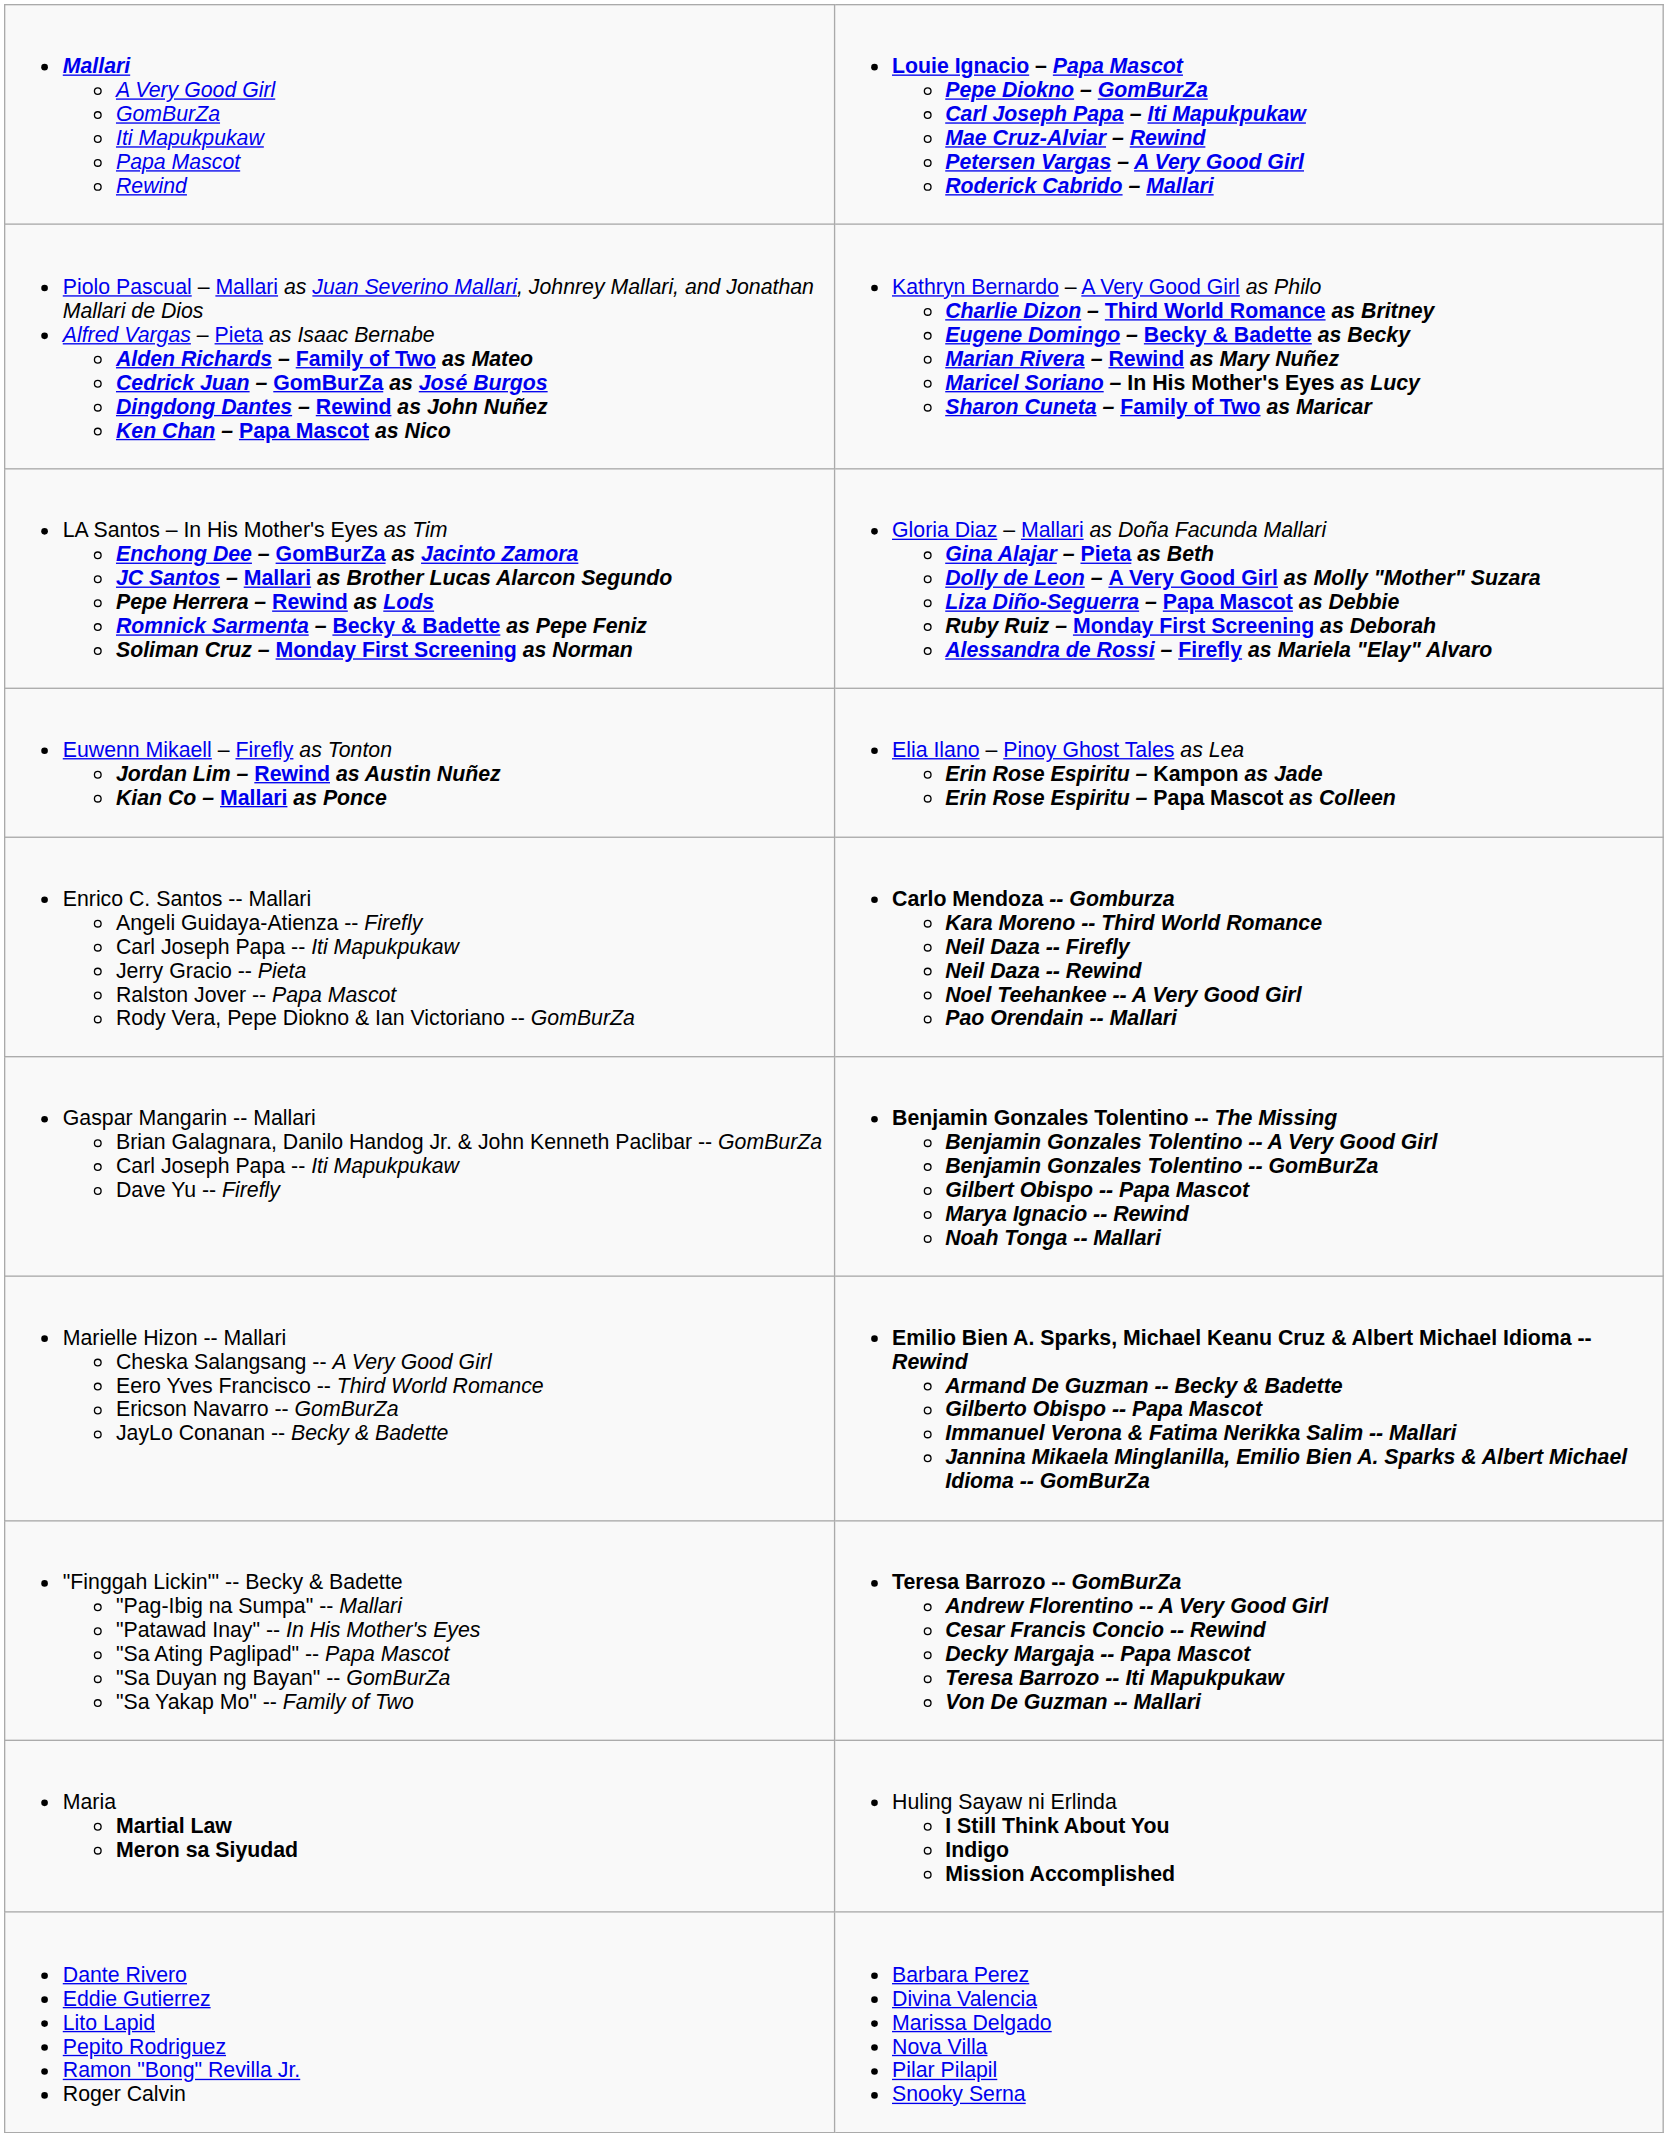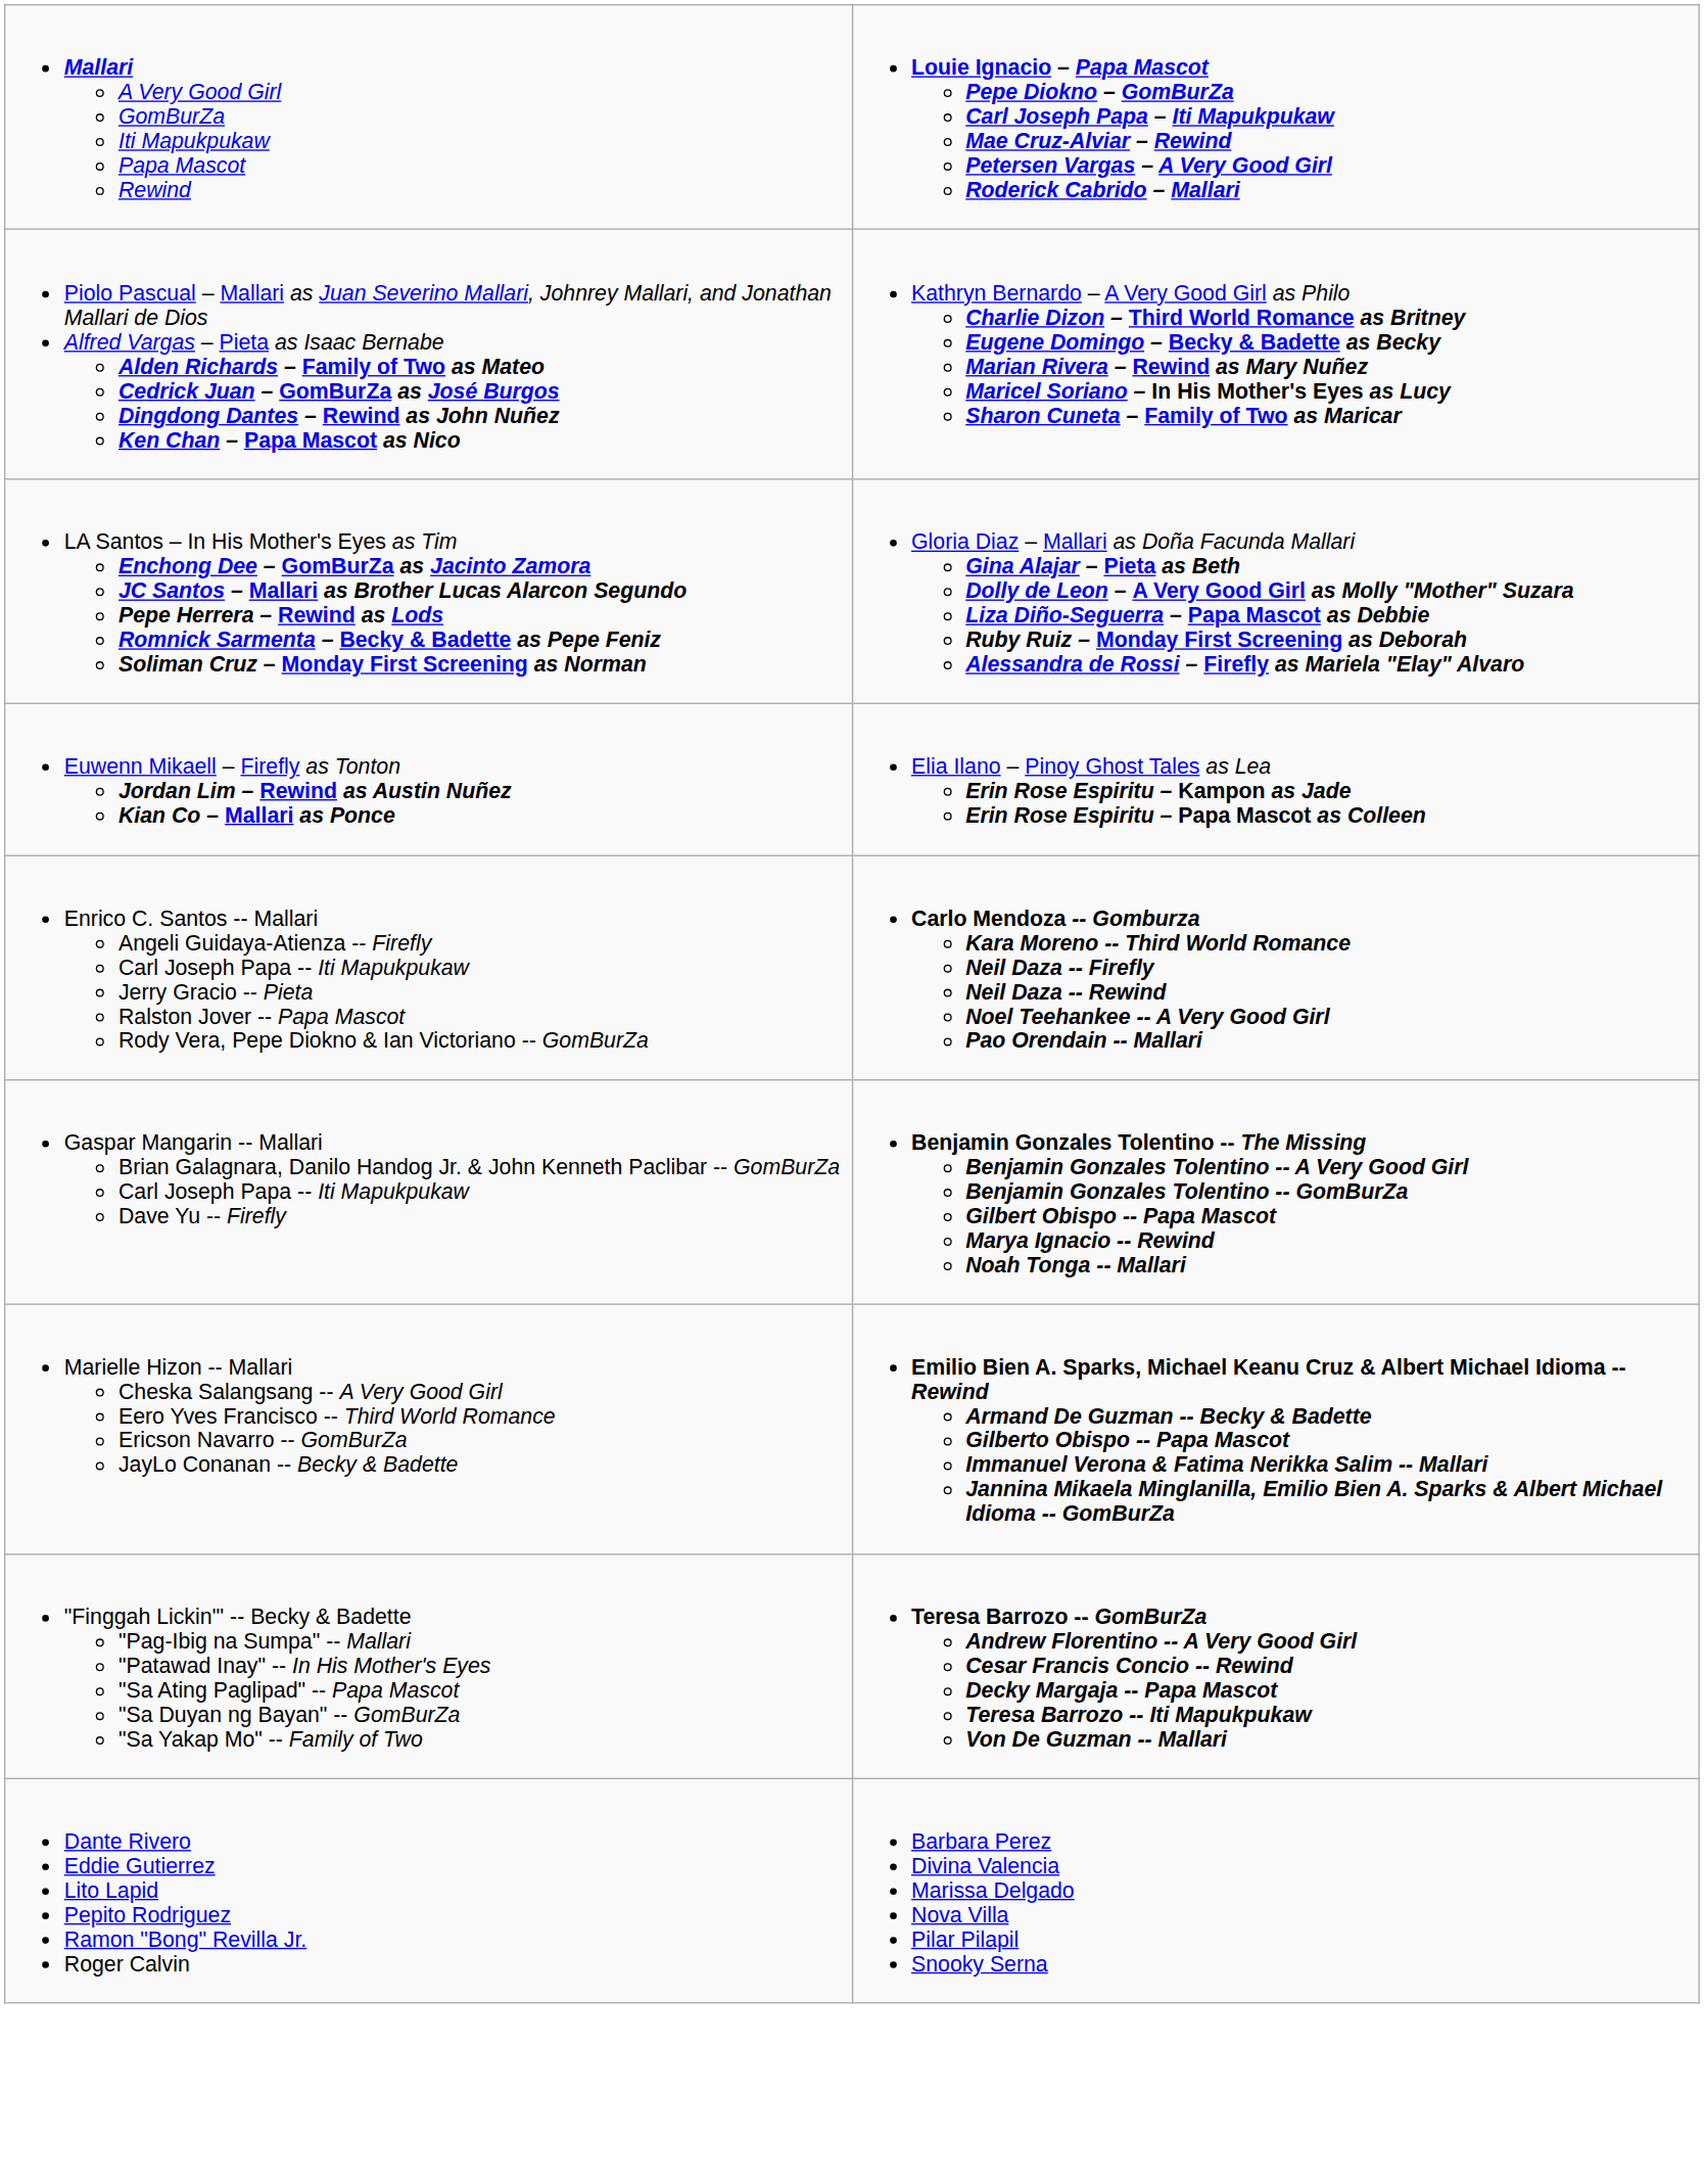- row: Maria Martial Law Meron sa Siyudad | Huling Sayaw ni Erlinda I Still Think About You Indigo Mission Accomplished
